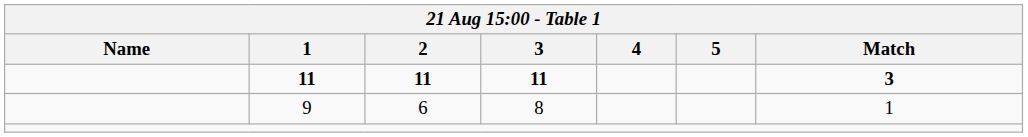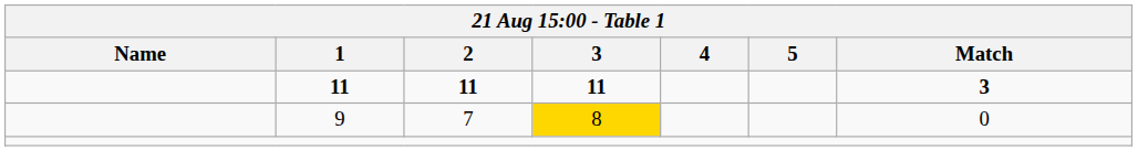9 | 2: 6 -> 7
9 | 3: no background -> gold background
9 | Match: 1 -> 0
